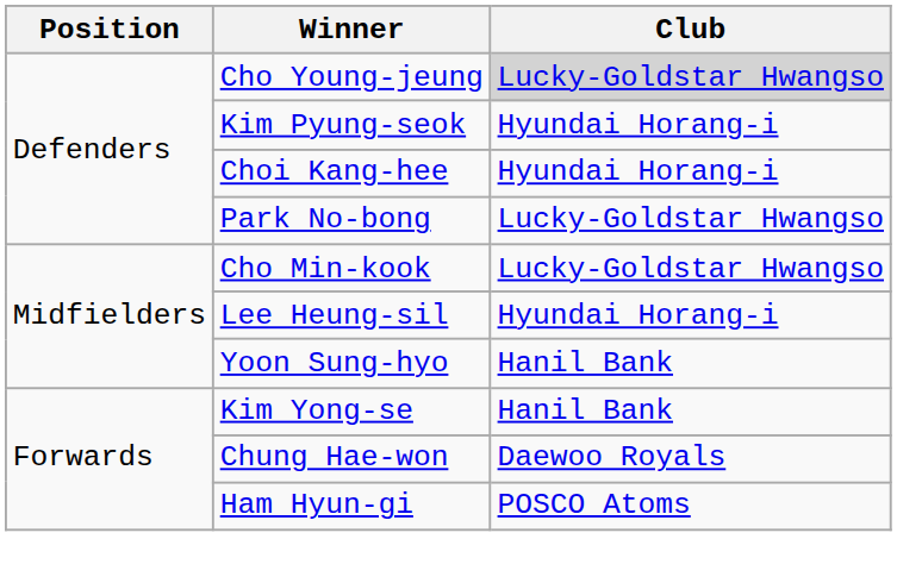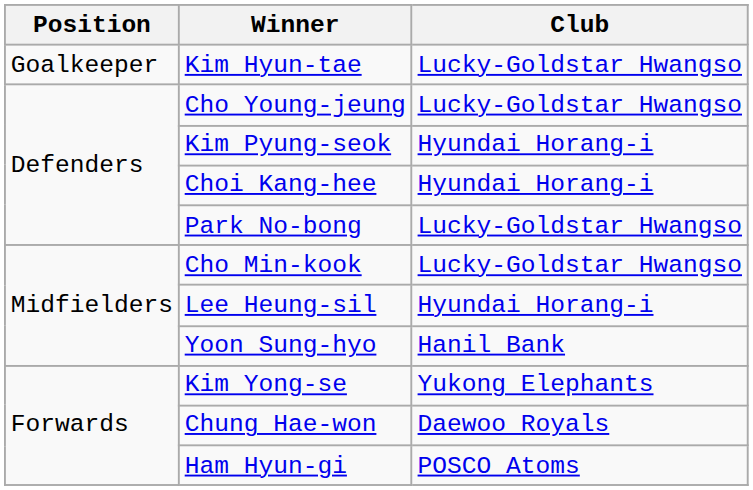+ row: Goalkeeper | Kim Hyun-tae | Lucky-Goldstar Hwangso
Cho Young-jeung | Club: lightgrey background -> no background
Kim Yong-se | Club: Hanil Bank -> Yukong Elephants
